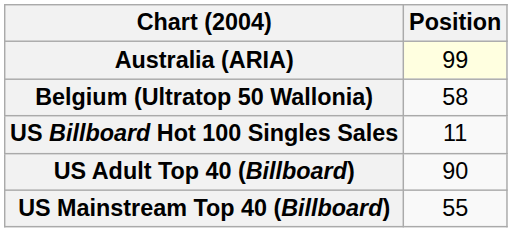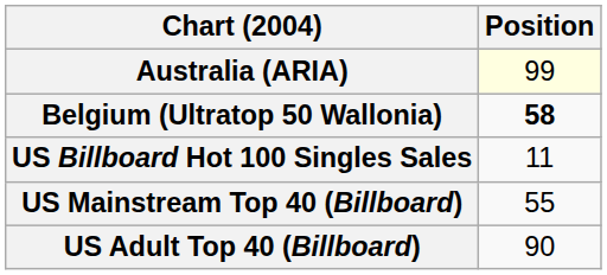Belgium (Ultratop 50 Wallonia) | Position: normal -> bold
rows swapped: US Adult Top 40 (Billboard) <-> US Mainstream Top 40 (Billboard)
